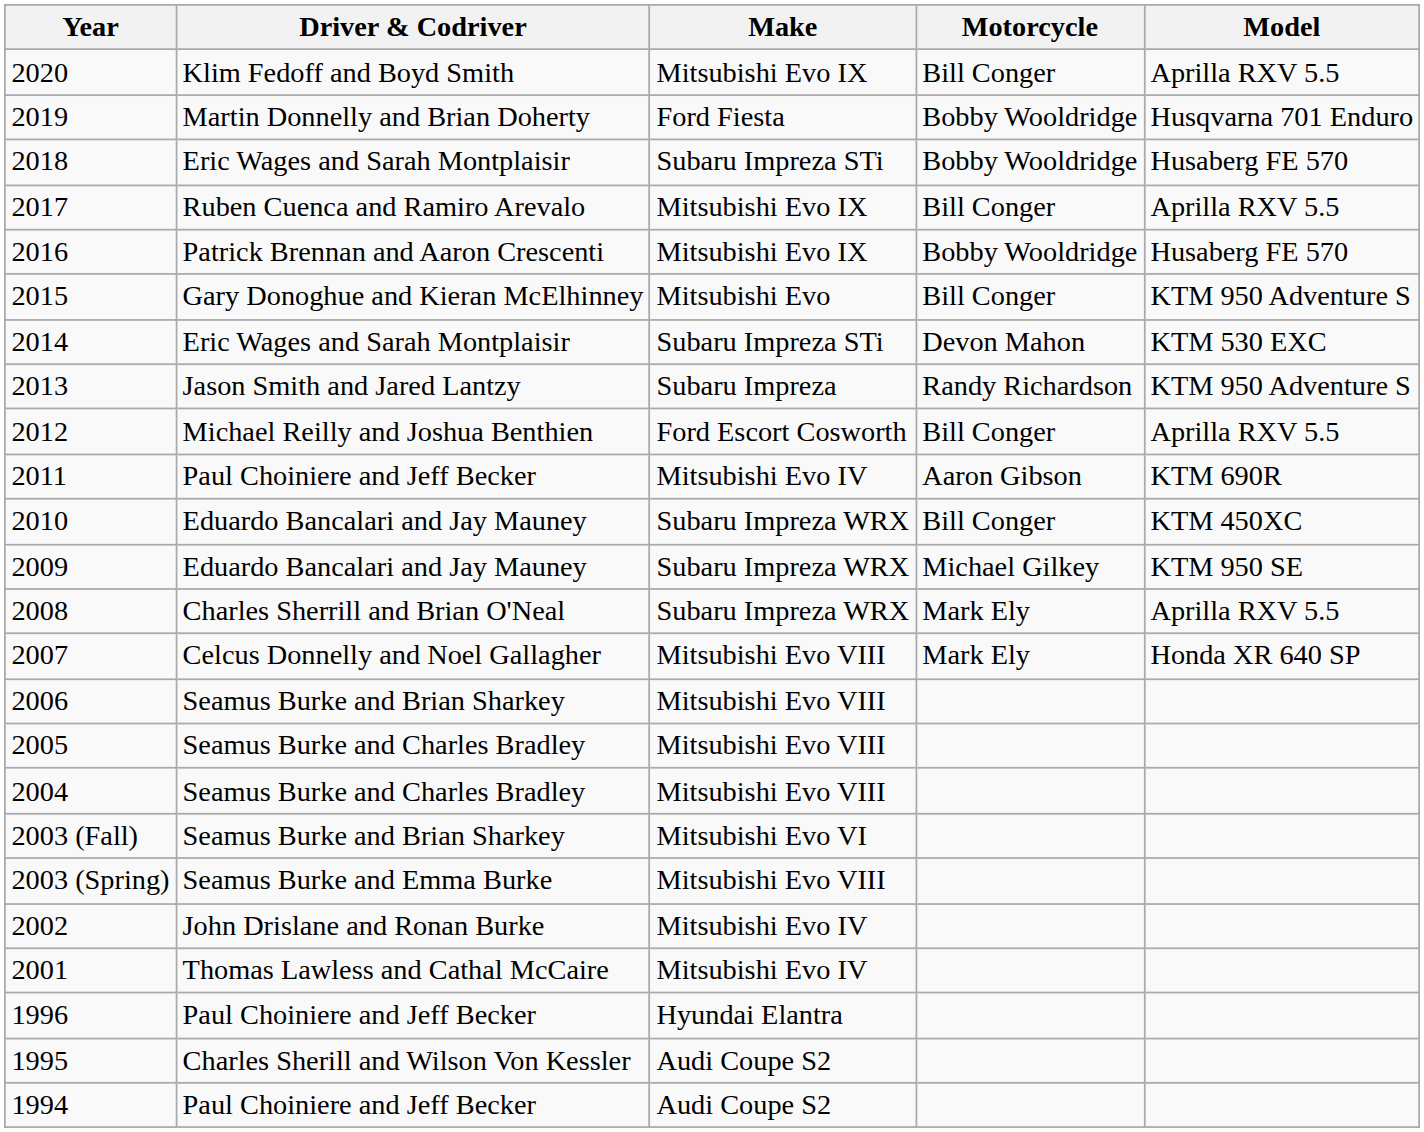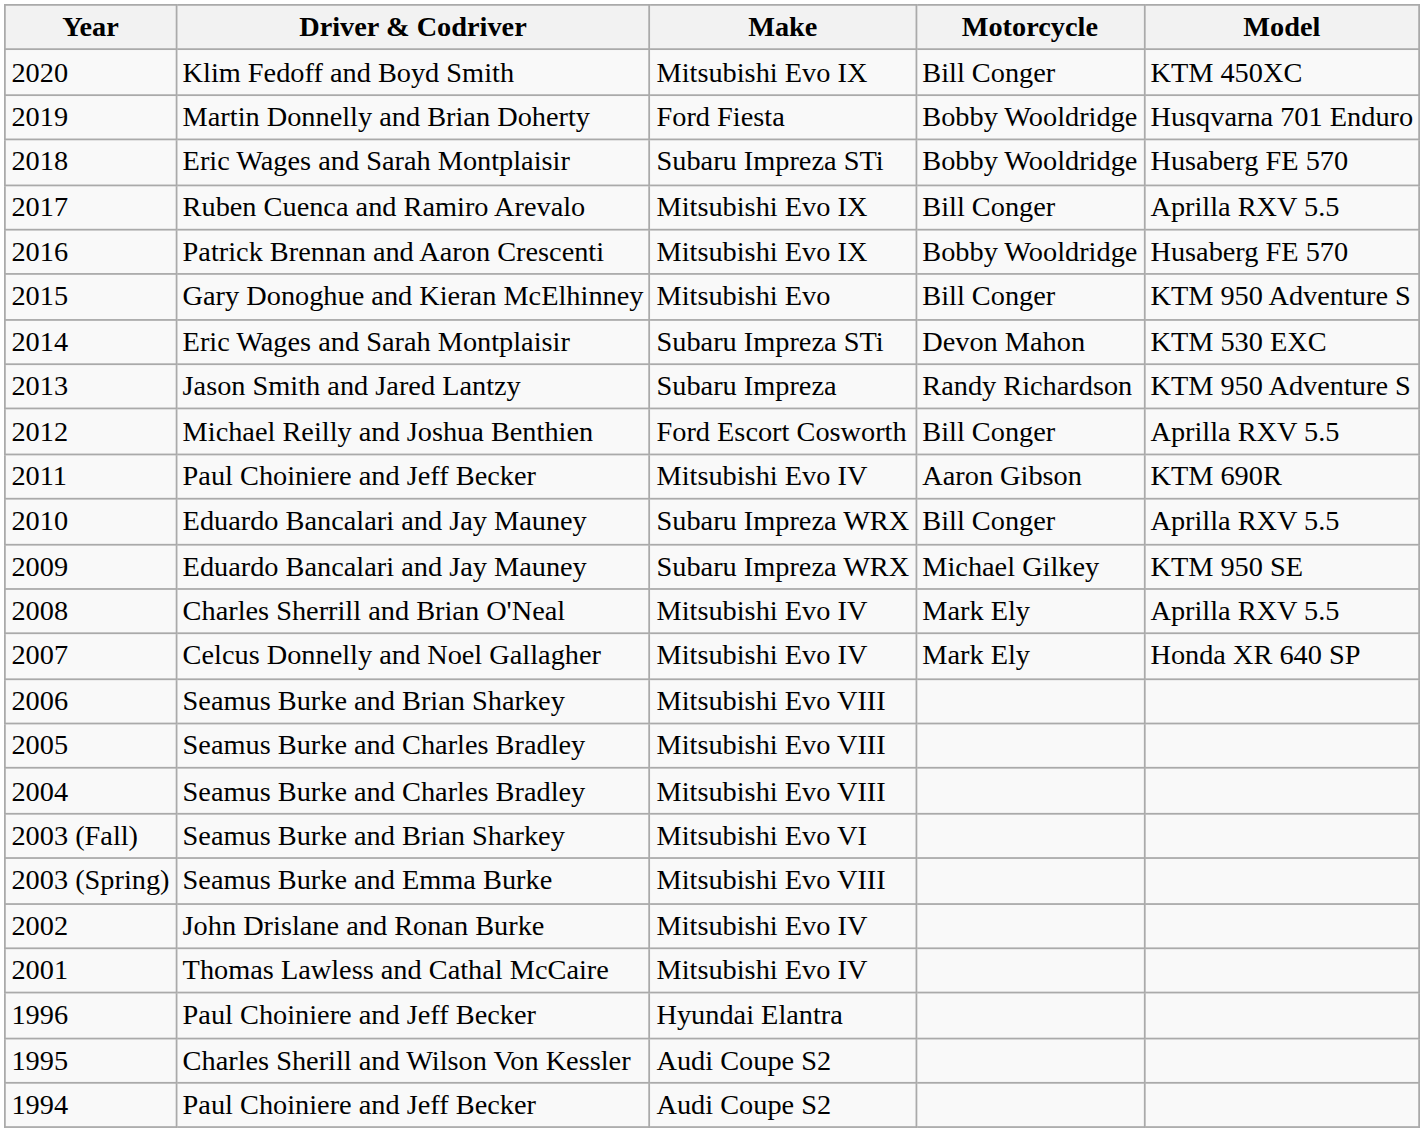2020 | Model: Aprilla RXV 5.5 -> KTM 450XC
2010 | Model: KTM 450XC -> Aprilla RXV 5.5
2008 | Make: Subaru Impreza WRX -> Mitsubishi Evo IV
2007 | Make: Mitsubishi Evo VIII -> Mitsubishi Evo IV
